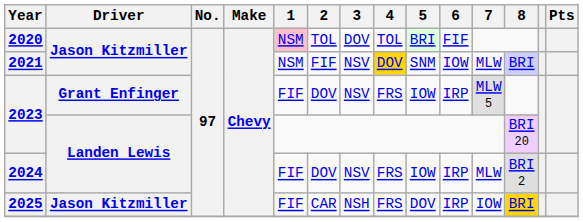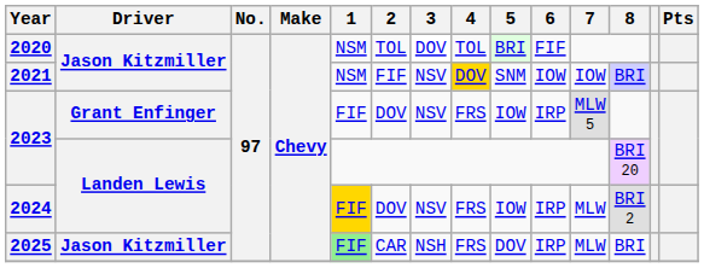2020 | 1: pink background -> no background
2021 | 7: MLW -> IOW
2024 | 1: no background -> gold background
2025 | 1: no background -> lightgreen background
2025 | 7: IOW -> MLW
2025 | 8: gold background -> no background
